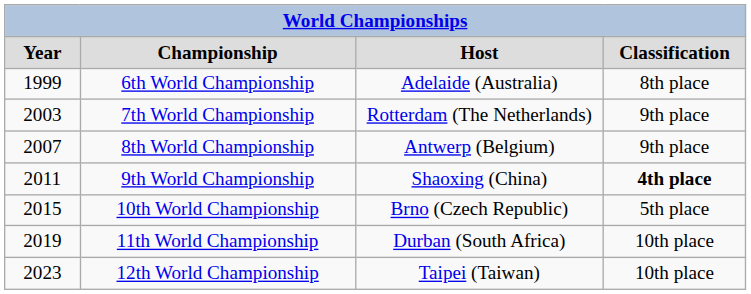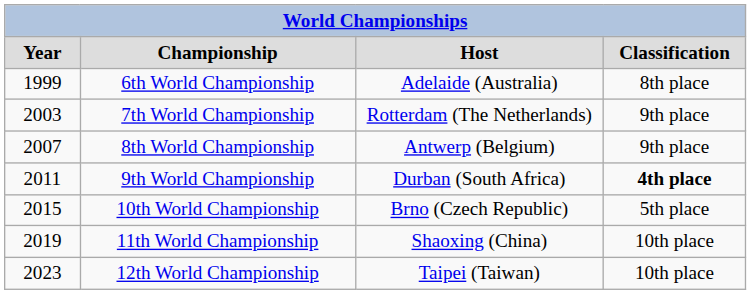9th World Championship | column 3: Shaoxing (China) -> Durban (South Africa)
11th World Championship | column 3: Durban (South Africa) -> Shaoxing (China)
